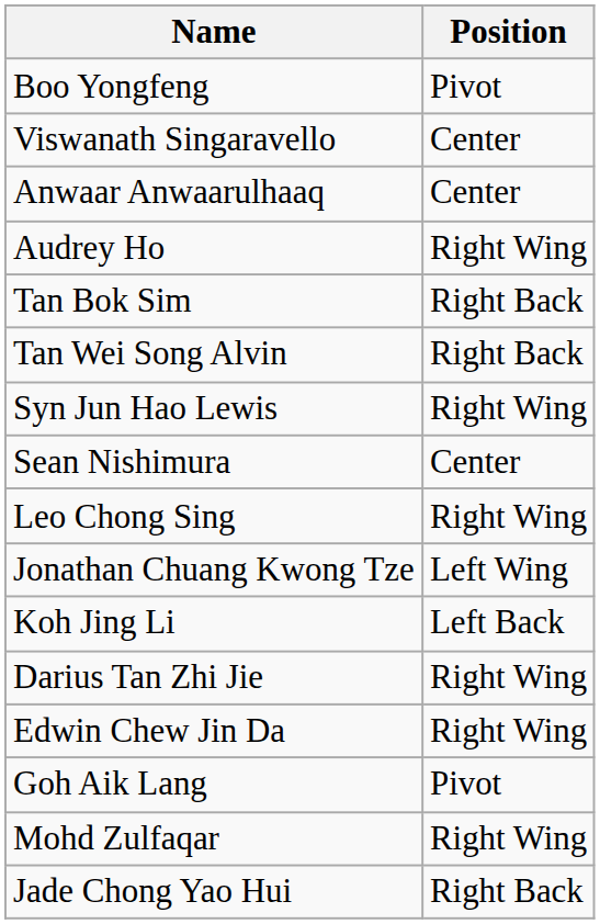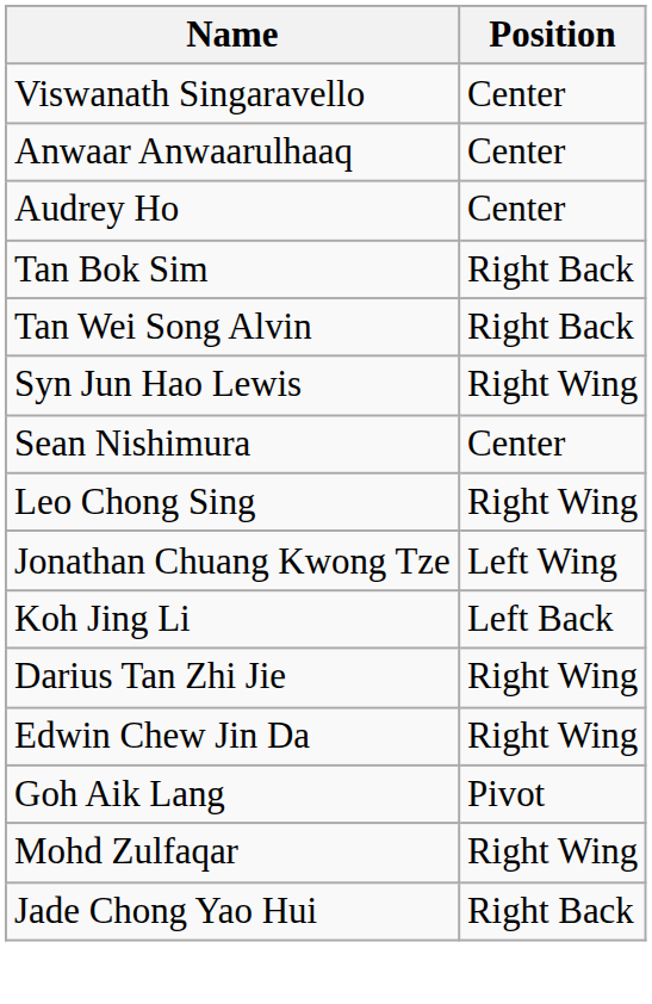- row: Boo Yongfeng | Pivot
Audrey Ho | Position: Right Wing -> Center
